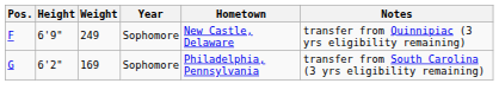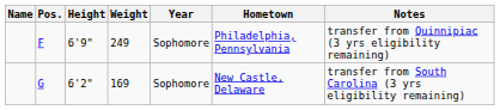+ column: Name
F | Hometown: New Castle, Delaware -> Philadelphia, Pennsylvania
G | Hometown: Philadelphia, Pennsylvania -> New Castle, Delaware
